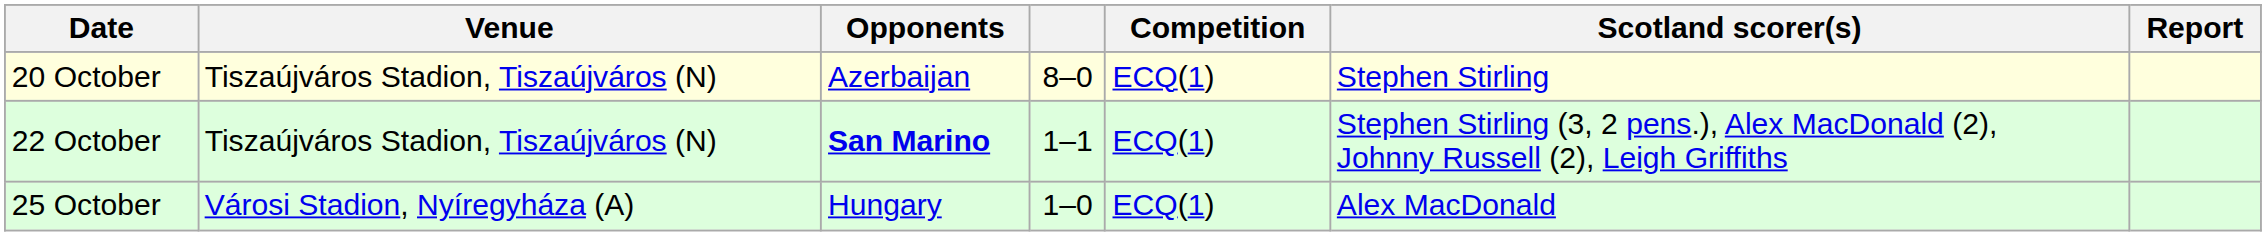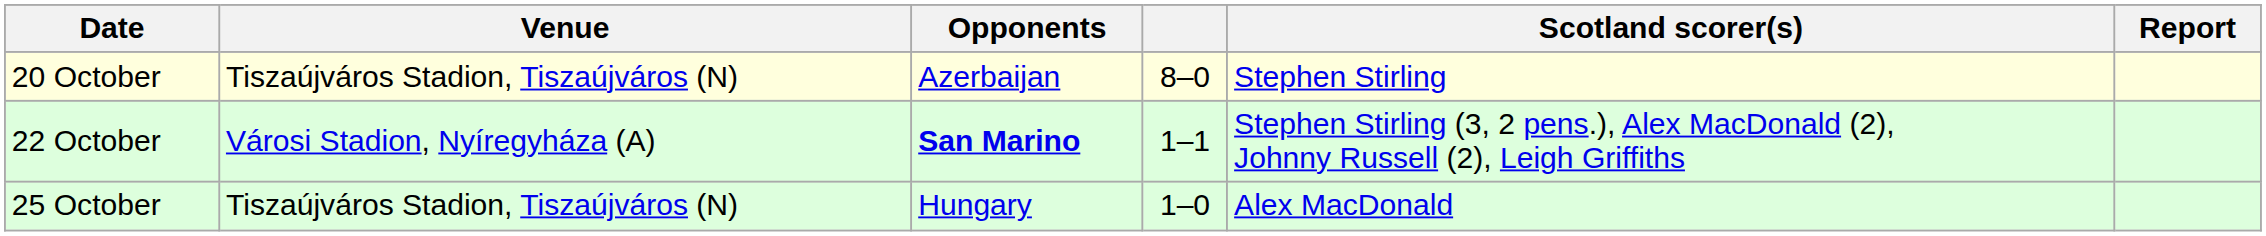- column: Competition | ECQ(1) | ECQ(1) | ECQ(1)
22 October | Venue: Tiszaújváros Stadion, Tiszaújváros (N) -> Városi Stadion, Nyíregyháza (A)
25 October | Venue: Városi Stadion, Nyíregyháza (A) -> Tiszaújváros Stadion, Tiszaújváros (N)
